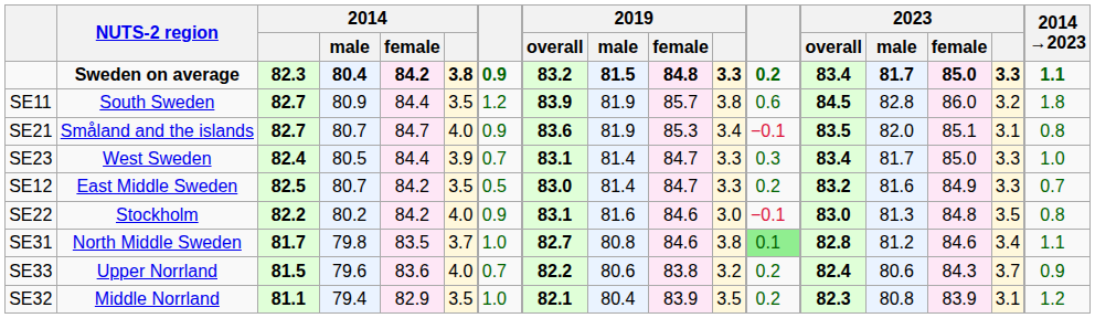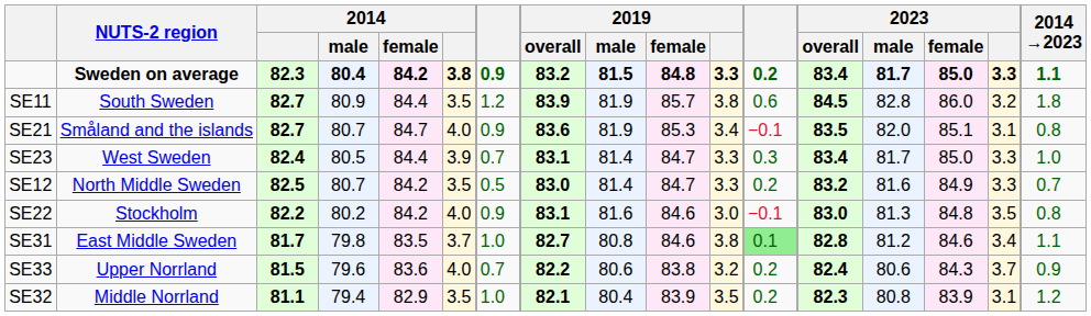SE12 | NUTS-2 region: East Middle Sweden -> North Middle Sweden
SE31 | NUTS-2 region: North Middle Sweden -> East Middle Sweden
